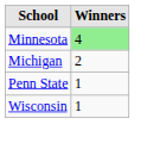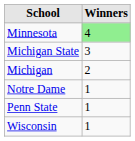+ row: Michigan State | 3
+ row: Notre Dame | 1
